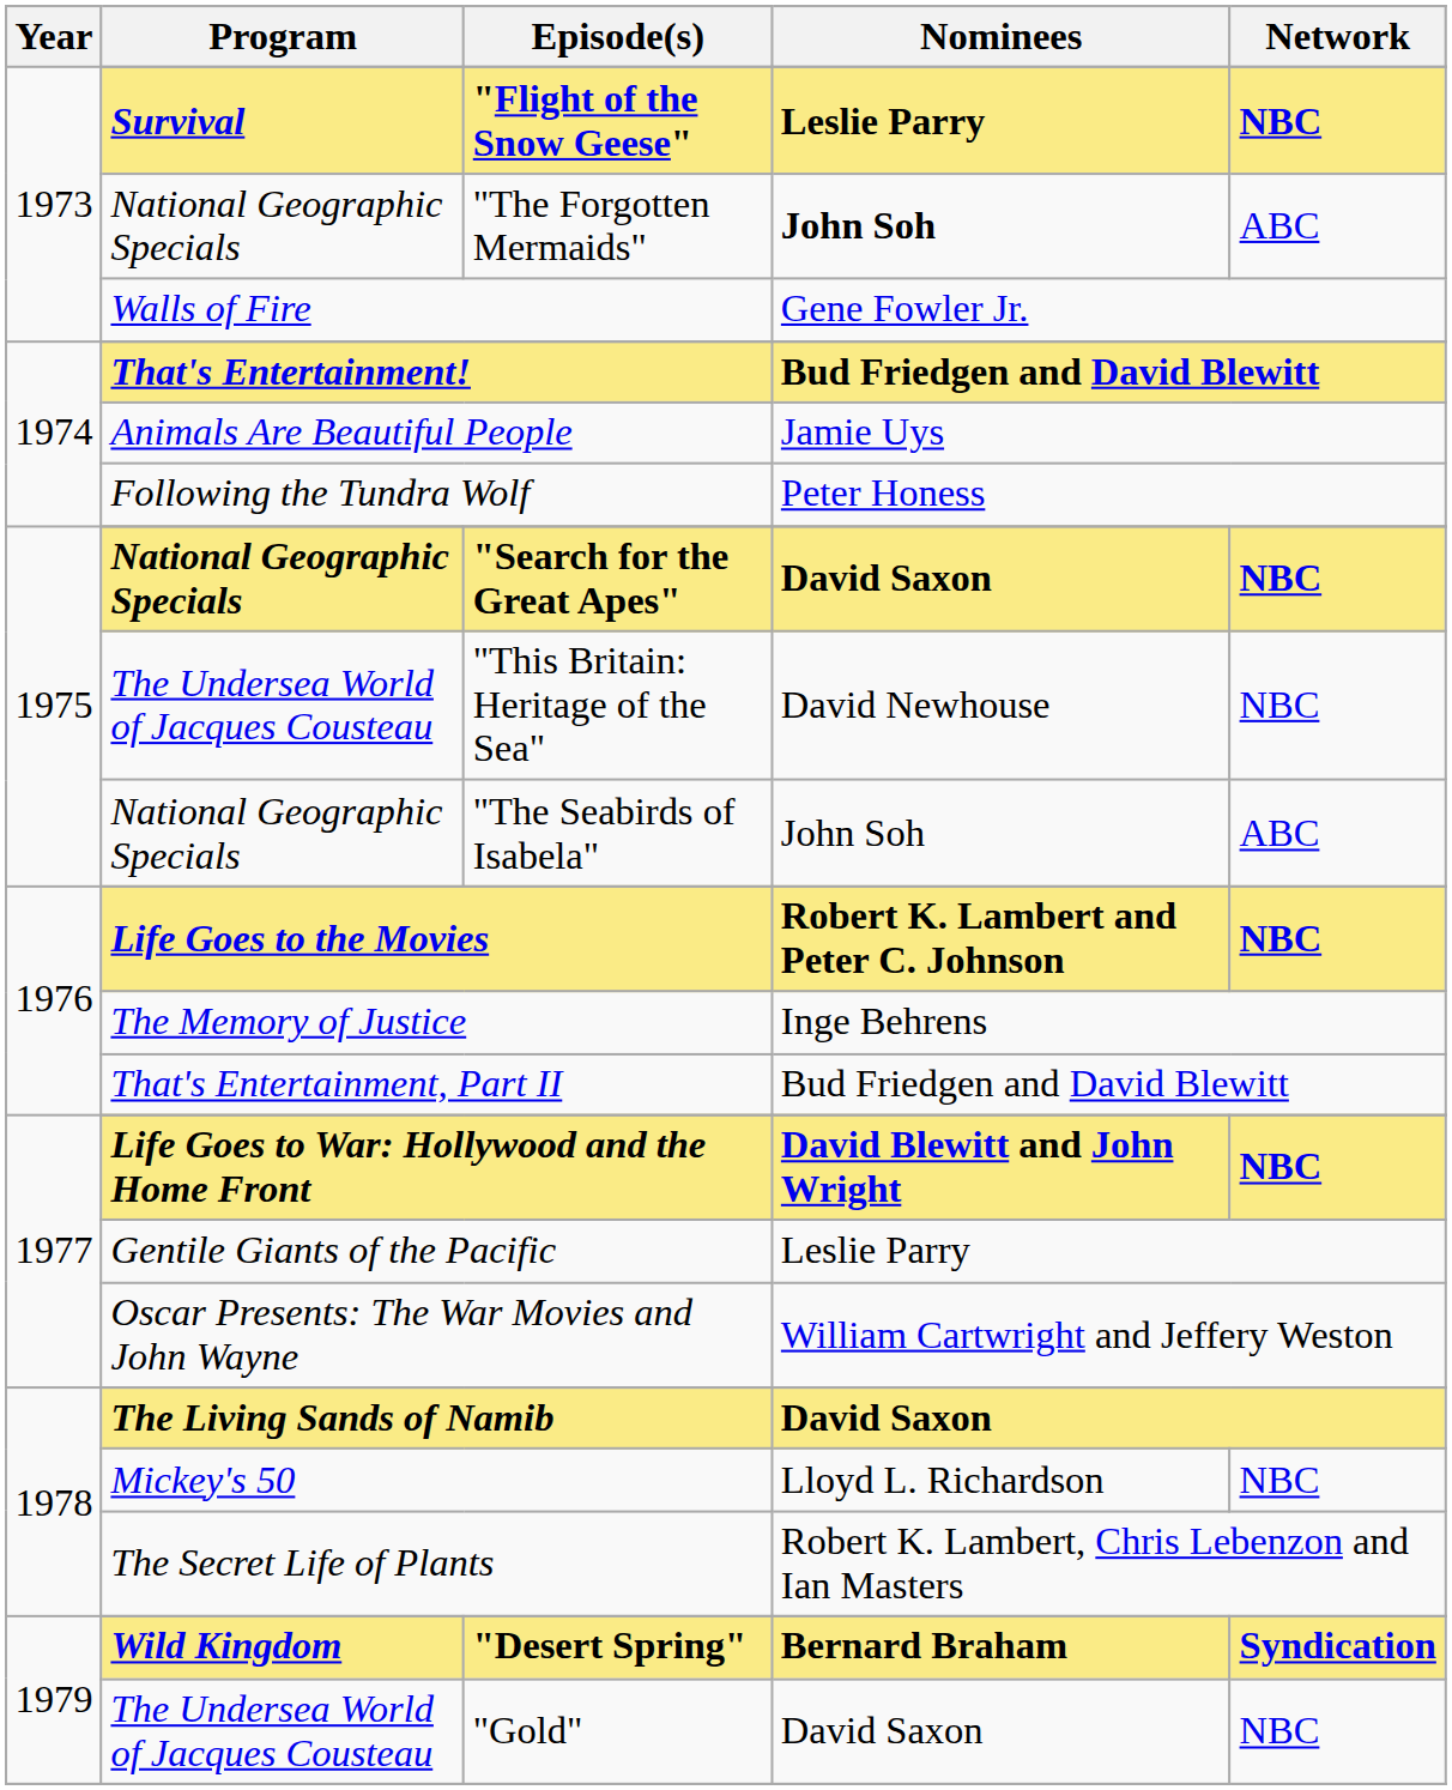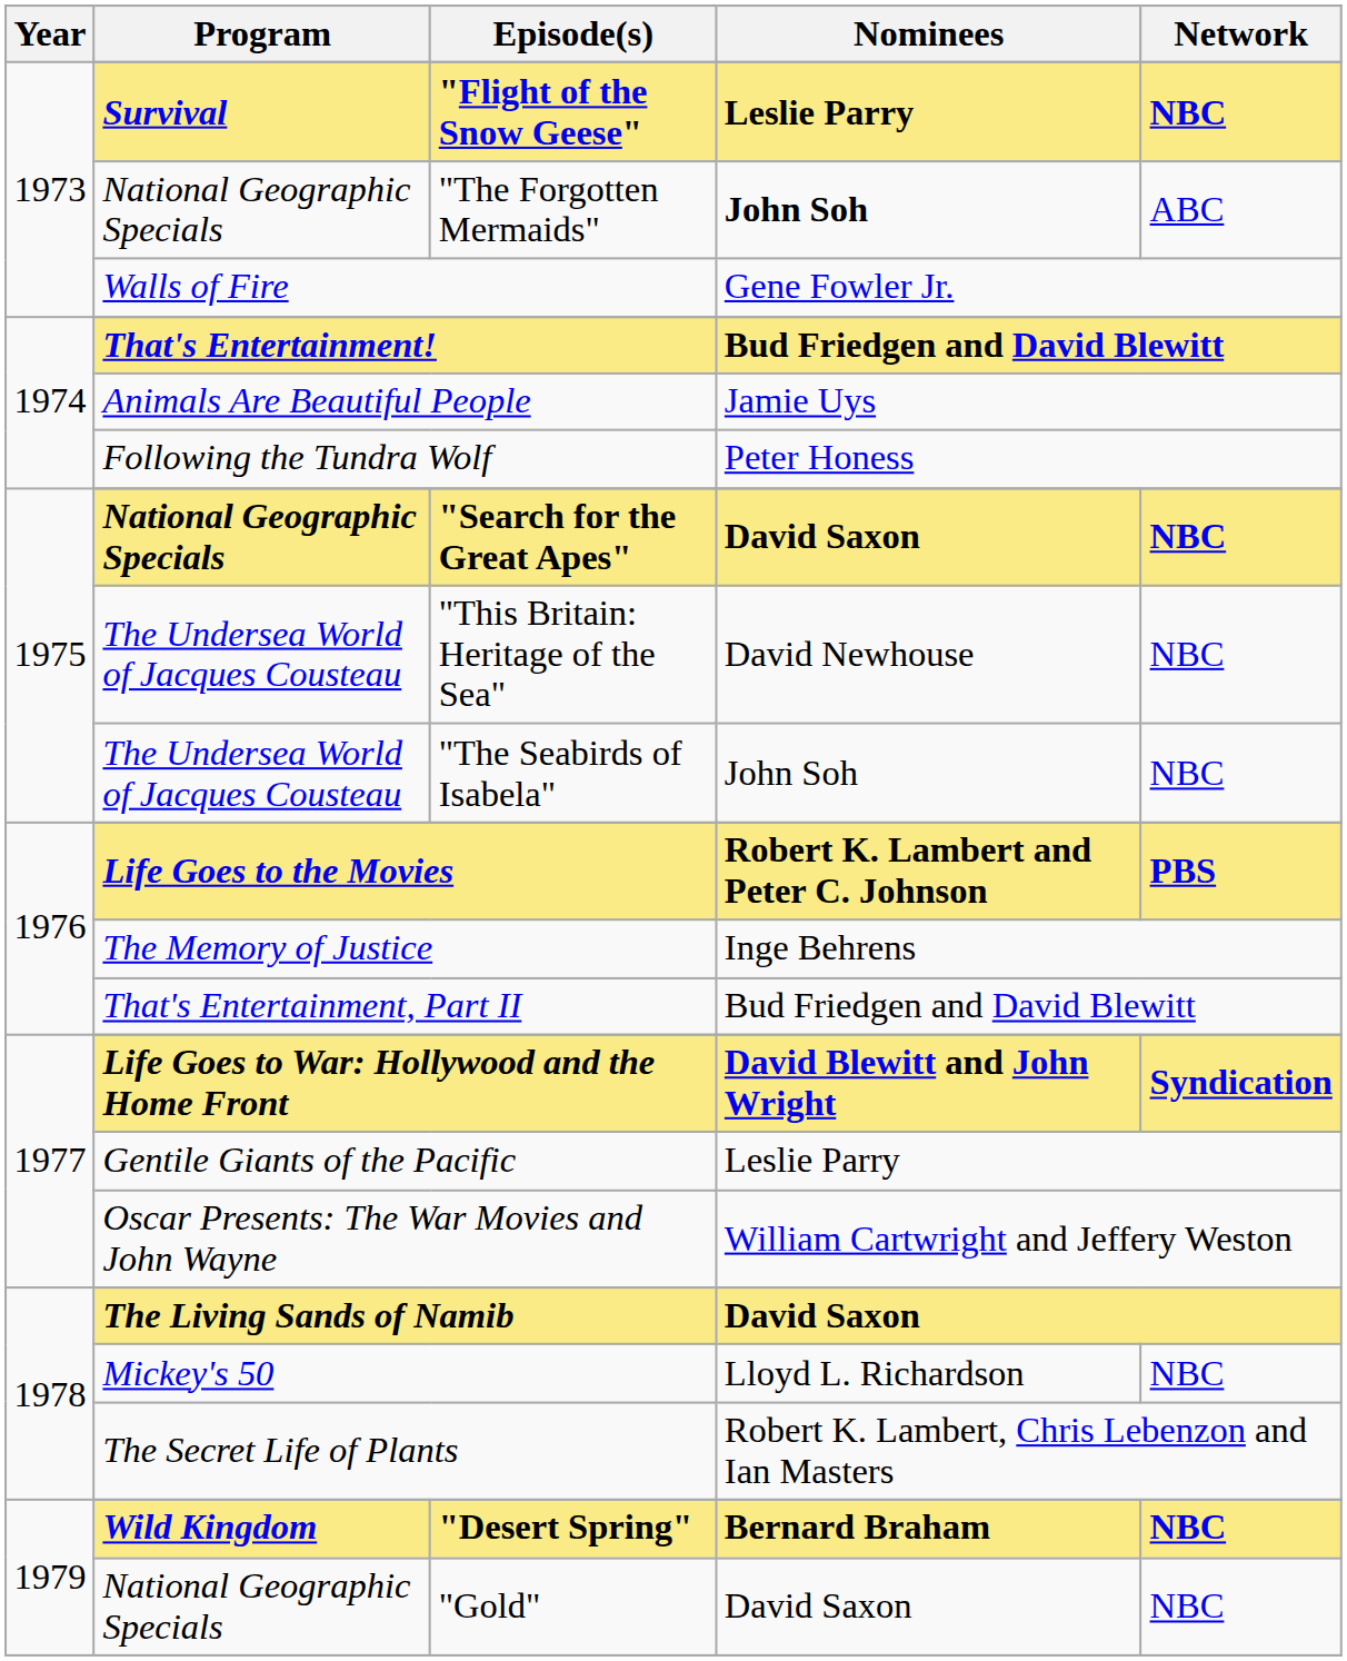"The Seabirds of Isabela" | Program: National Geographic Specials -> The Undersea World of Jacques Cousteau
"The Seabirds of Isabela" | Network: ABC -> NBC
Life Goes to the Movies | Network: NBC -> PBS
Life Goes to War: Hollywood and the Home Front | Network: NBC -> Syndication
"Desert Spring" | Network: Syndication -> NBC
"Gold" | Program: The Undersea World of Jacques Cousteau -> National Geographic Specials
